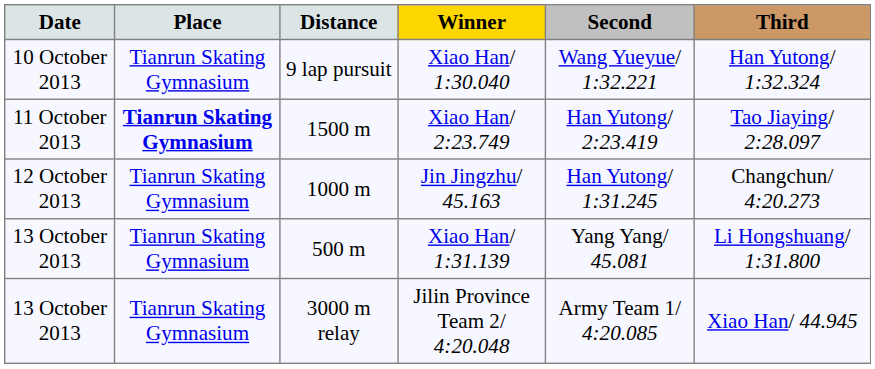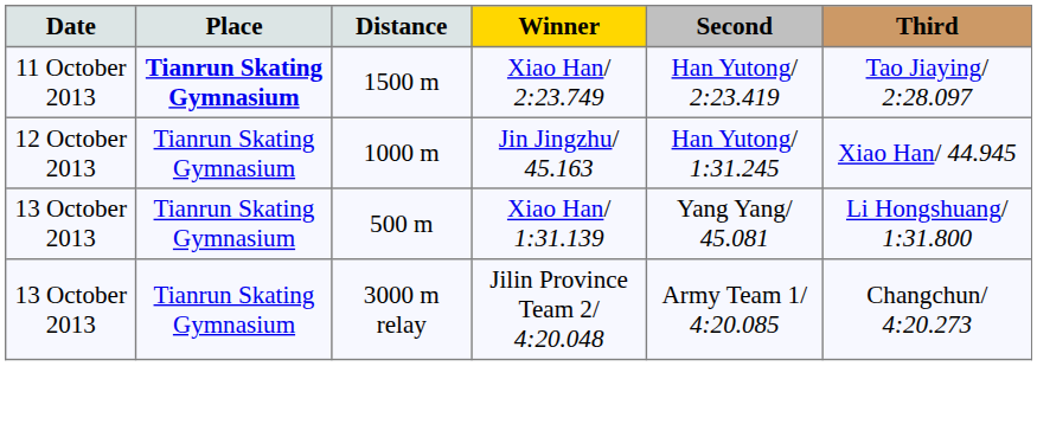- row: 10 October 2013 | Tianrun Skating Gymnasium | 9 lap pursuit | Xiao Han/ 1:30.040 | Wang Yueyue/ 1:32.221 | Han Yutong/ 1:32.324
Jin Jingzhu/ 45.163 | Third: Changchun/ 4:20.273 -> Xiao Han/ 44.945
Jilin Province Team 2/ 4:20.048 | Third: Xiao Han/ 44.945 -> Changchun/ 4:20.273
